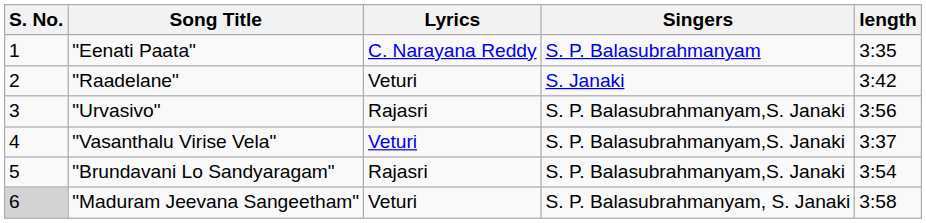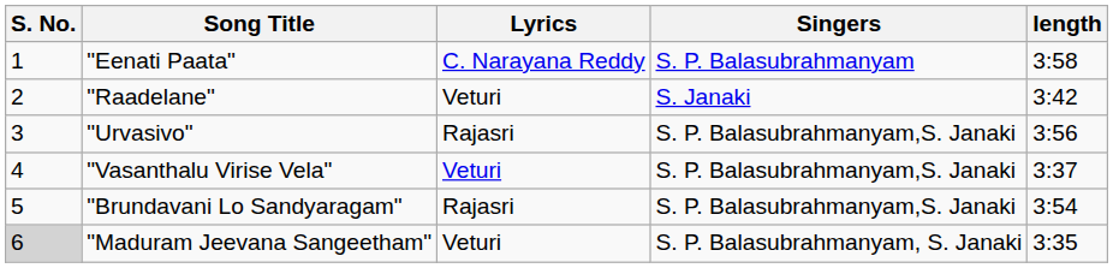"Eenati Paata" | length: 3:35 -> 3:58
"Maduram Jeevana Sangeetham" | length: 3:58 -> 3:35
